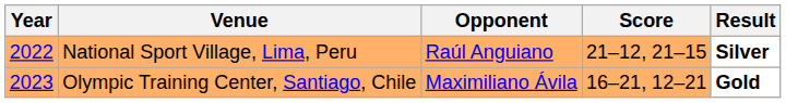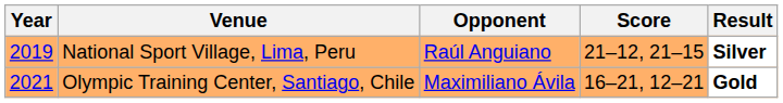National Sport Village, Lima, Peru | Year: 2022 -> 2019
Olympic Training Center, Santiago, Chile | Year: 2023 -> 2021
